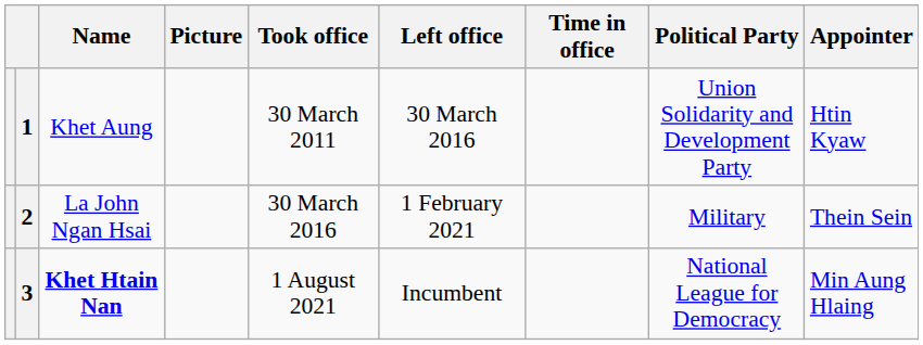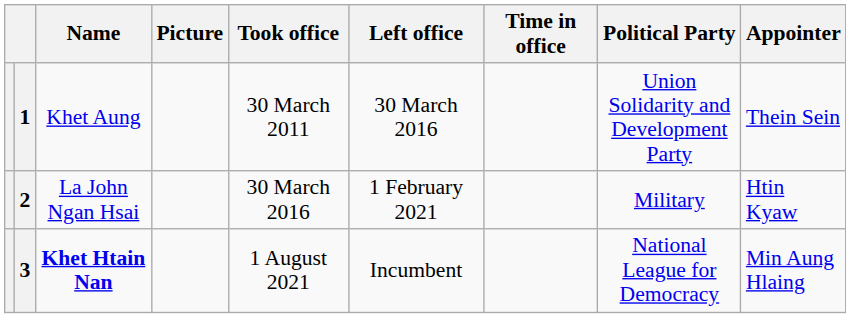1 | Appointer: Htin Kyaw -> Thein Sein
2 | Appointer: Thein Sein -> Htin Kyaw
